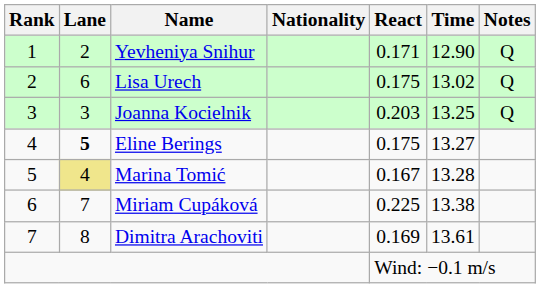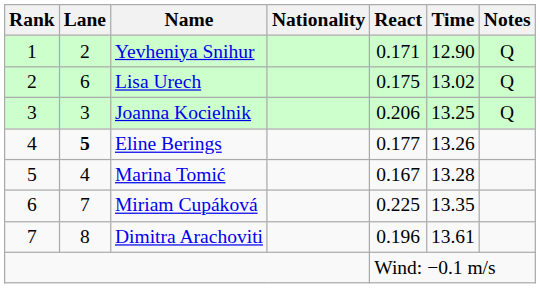Joanna Kocielnik | React: 0.203 -> 0.206
Eline Berings | React: 0.175 -> 0.177
Eline Berings | Time: 13.27 -> 13.26
Marina Tomić | Lane: khaki background -> no background
Miriam Cupáková | Time: 13.38 -> 13.35
Dimitra Arachoviti | React: 0.169 -> 0.196
